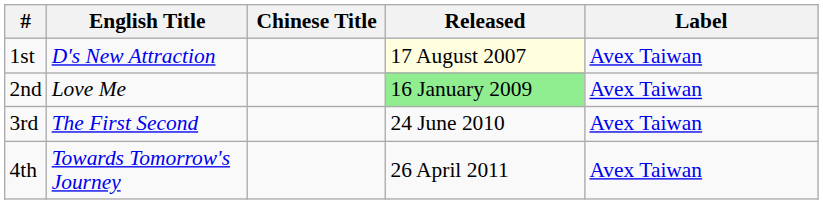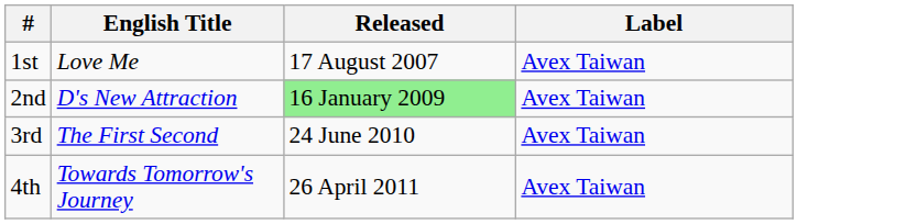- column: Chinese Title
1st | English Title: D's New Attraction -> Love Me
1st | Released: lightyellow background -> no background
2nd | English Title: Love Me -> D's New Attraction
